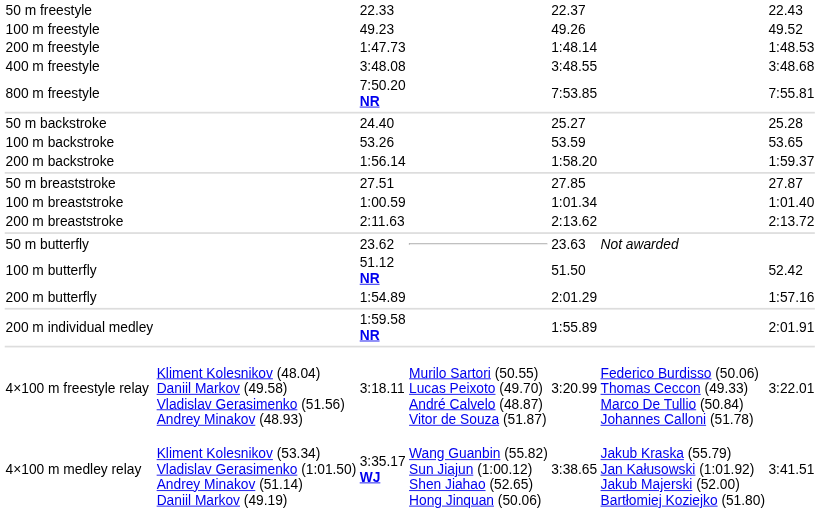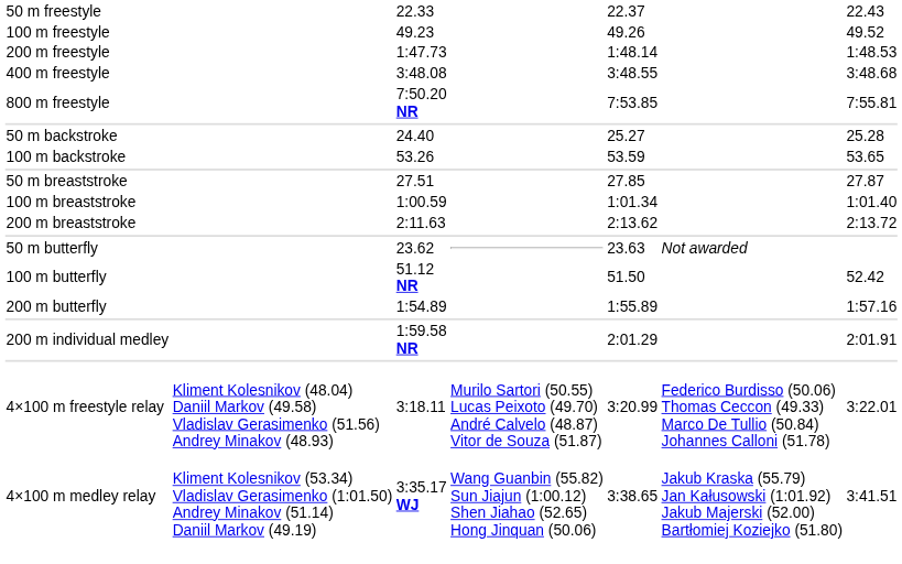- row: 200 m backstroke | 1:56.14 | 1:58.20 | 1:59.37
200 m butterfly | column 5: 2:01.29 -> 1:55.89
200 m individual medley | column 5: 1:55.89 -> 2:01.29
